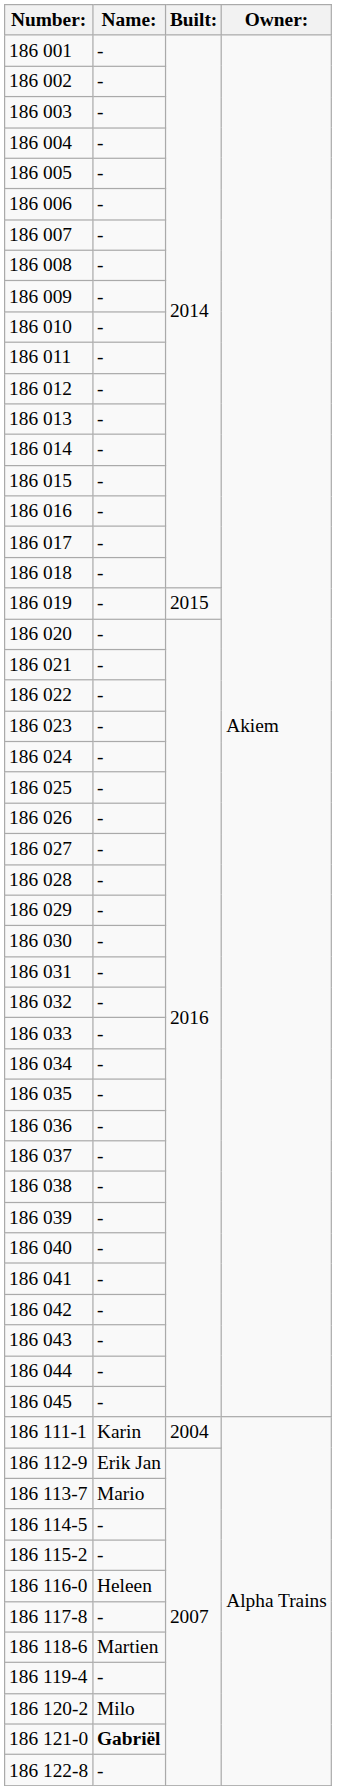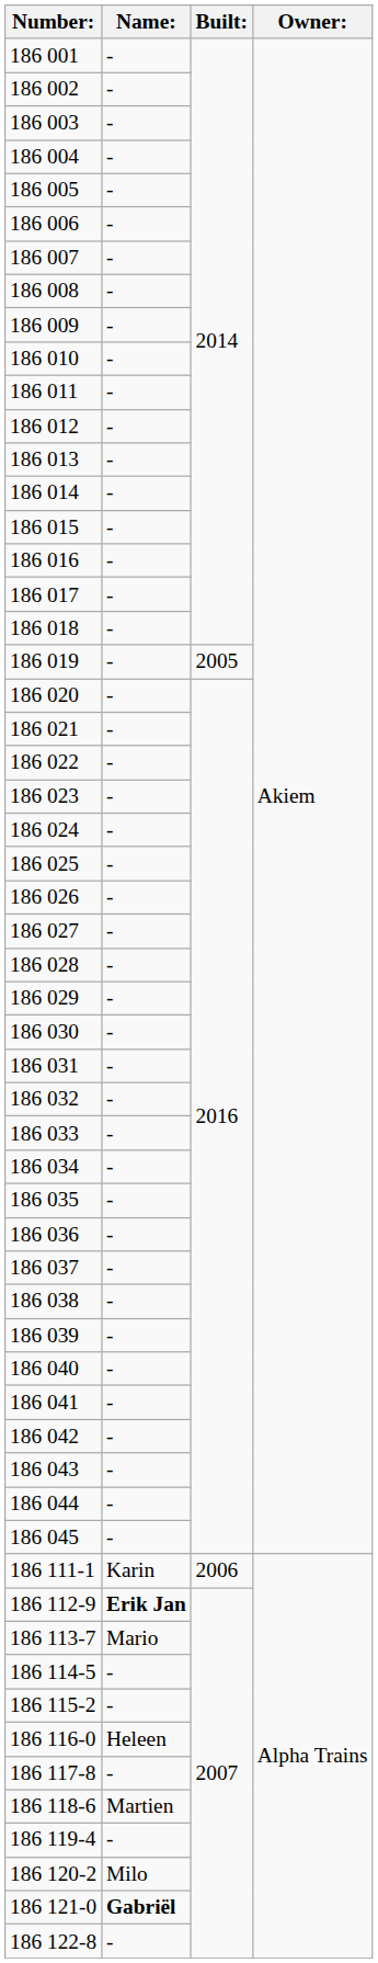186 019 | Built:: 2015 -> 2005
186 111-1 | Built:: 2004 -> 2006
186 112-9 | Name:: normal -> bold
